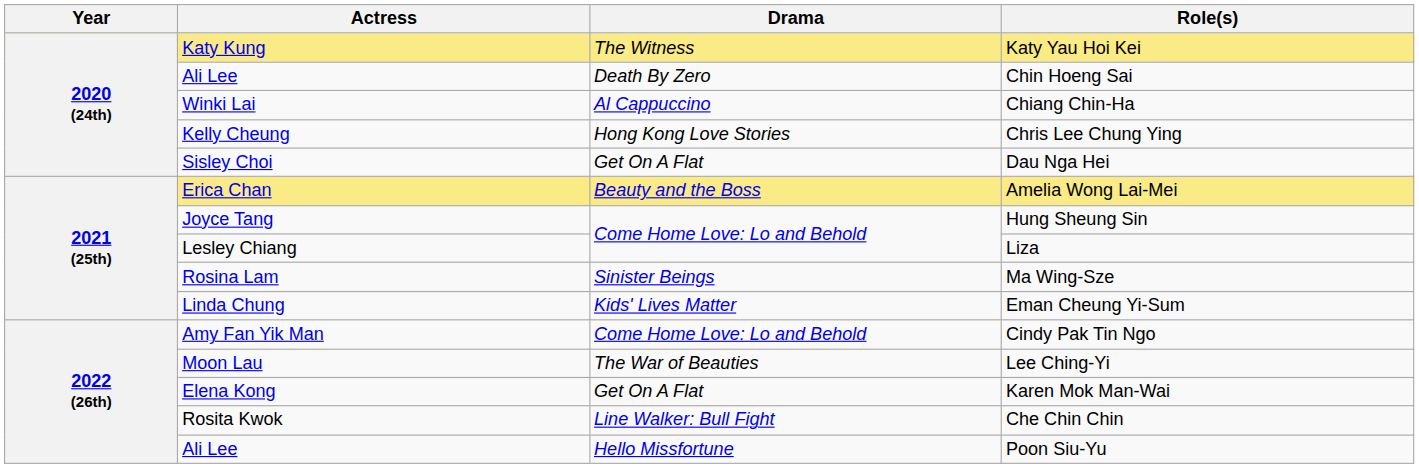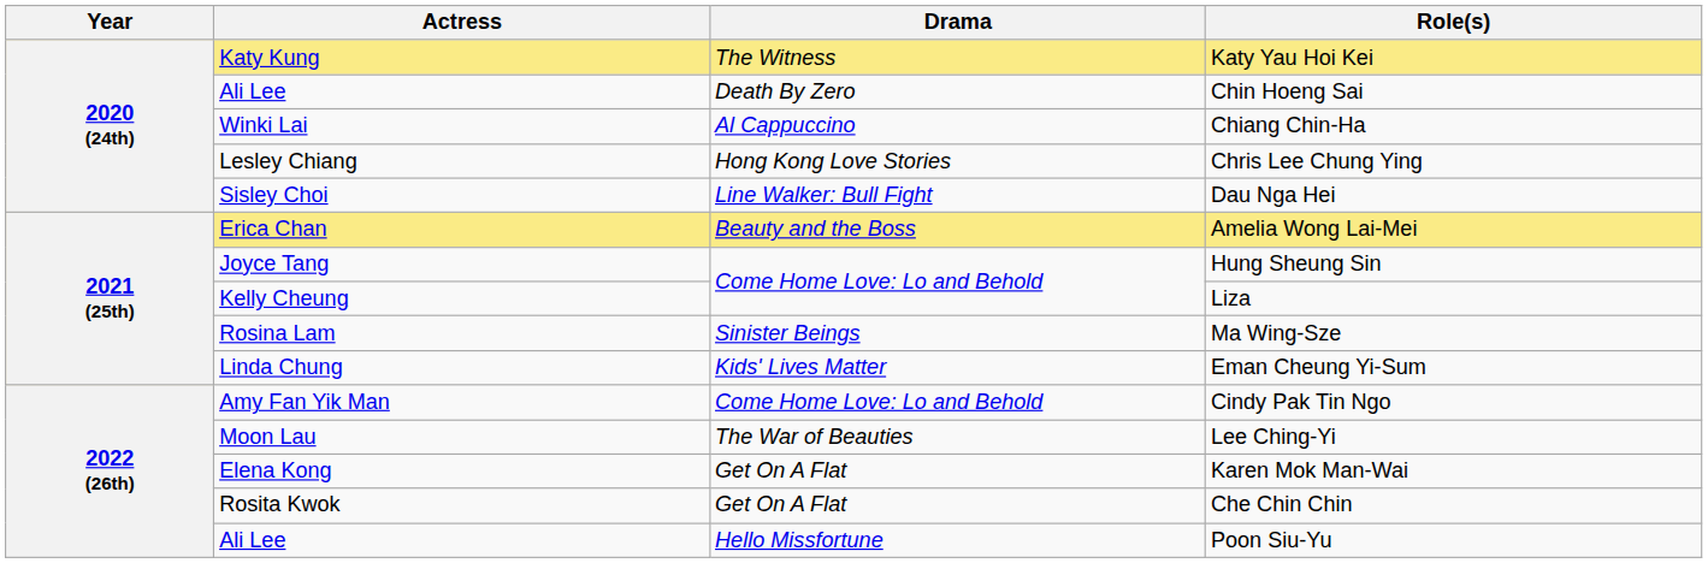Chris Lee Chung Ying | Actress: Kelly Cheung -> Lesley Chiang
Dau Nga Hei | Drama: Get On A Flat -> Line Walker: Bull Fight
Liza | Actress: Lesley Chiang -> Kelly Cheung
Che Chin Chin | Drama: Line Walker: Bull Fight -> Get On A Flat
